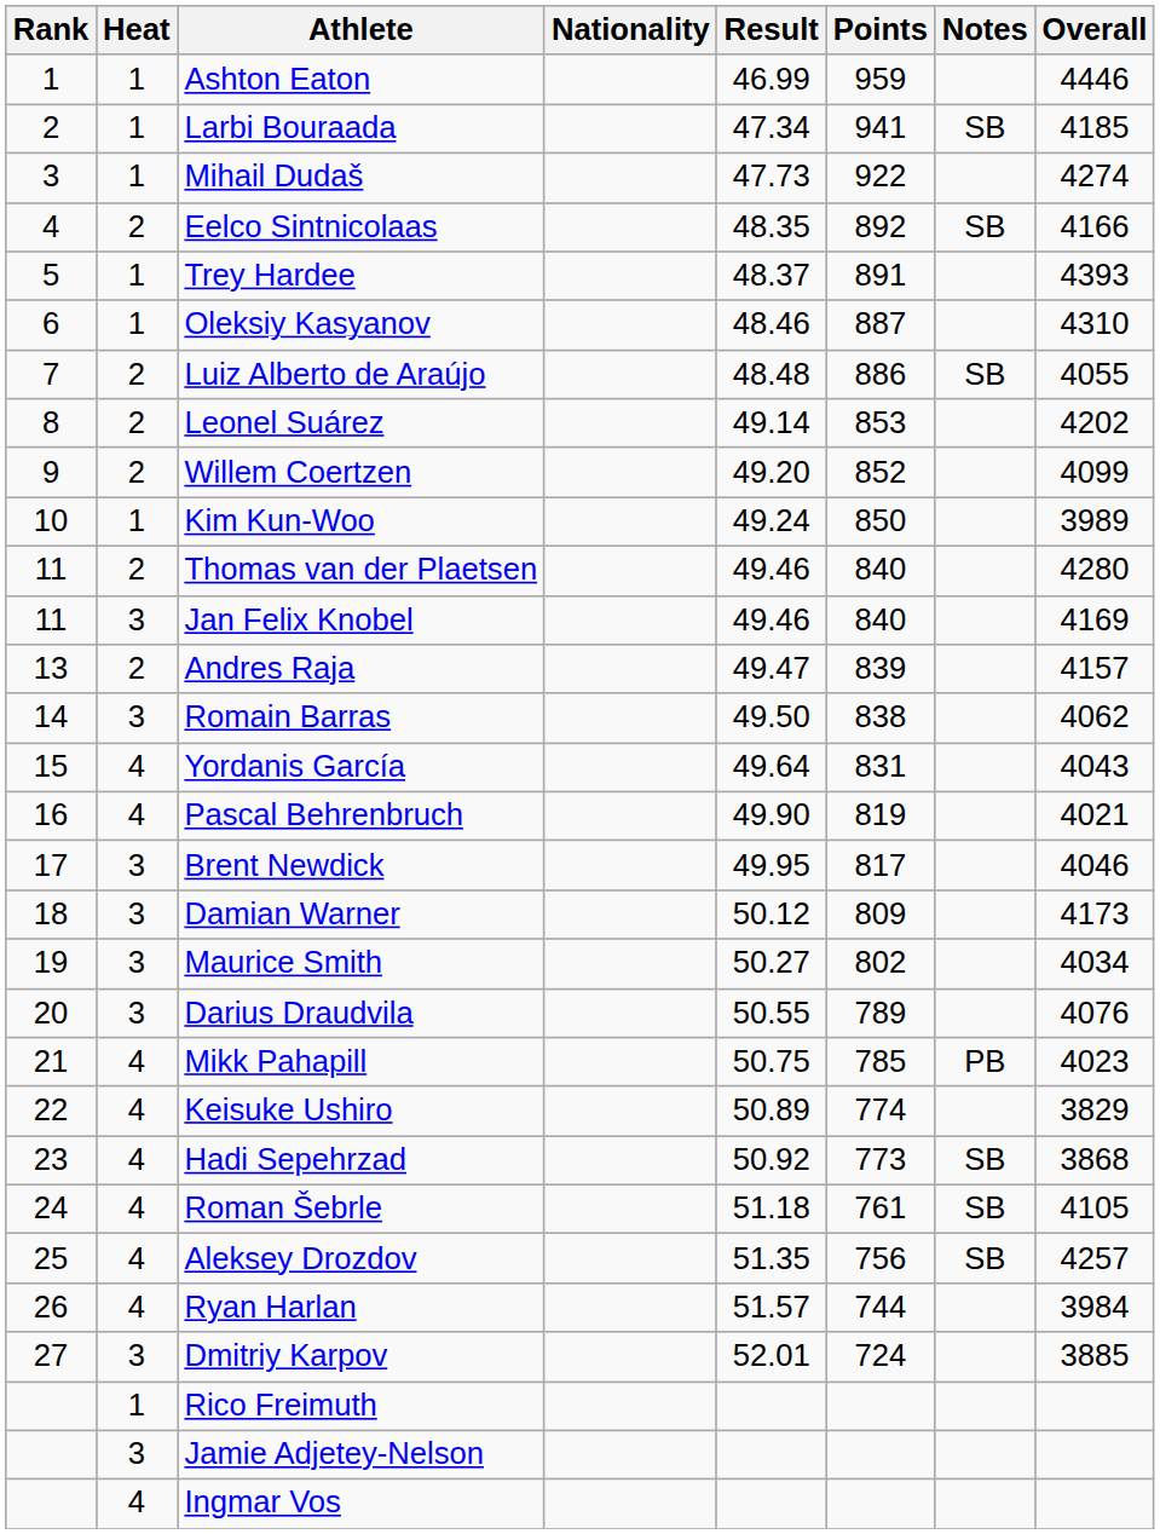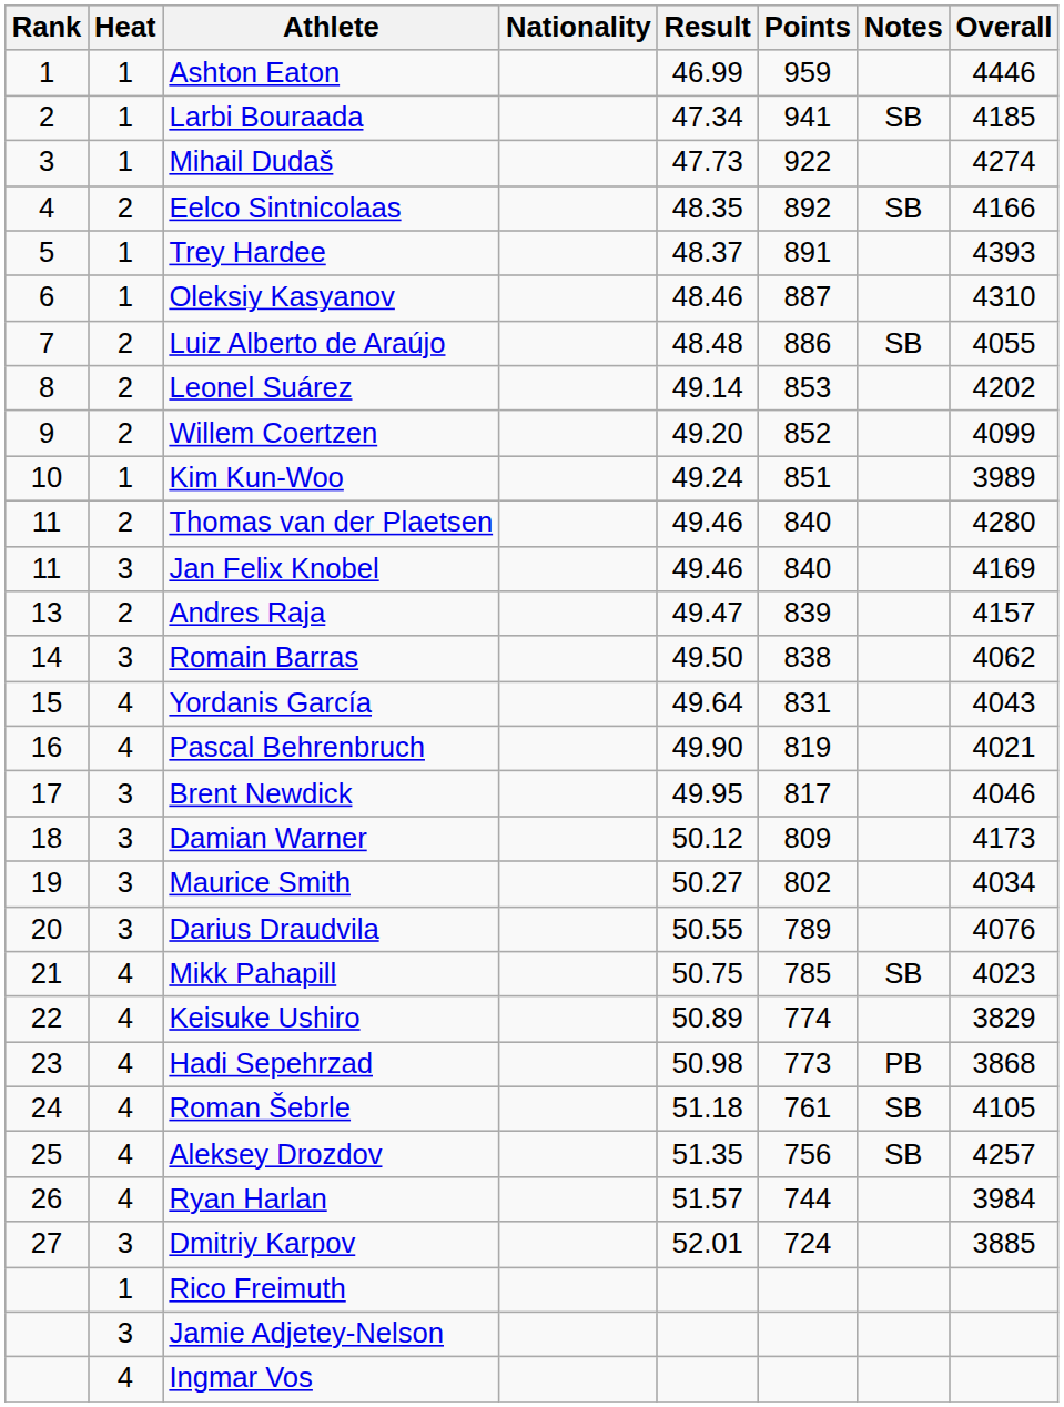Kim Kun-Woo | Points: 850 -> 851
Mikk Pahapill | Notes: PB -> SB
Hadi Sepehrzad | Result: 50.92 -> 50.98
Hadi Sepehrzad | Notes: SB -> PB
